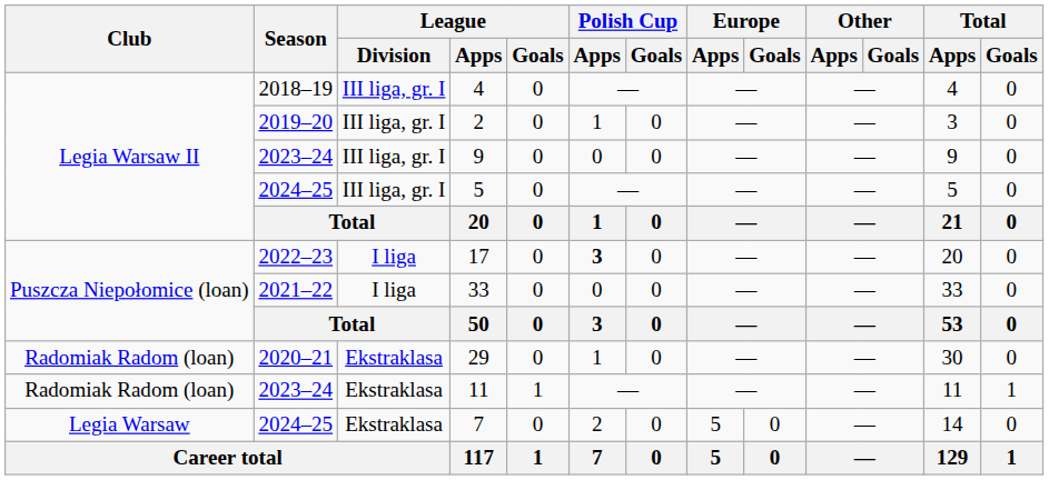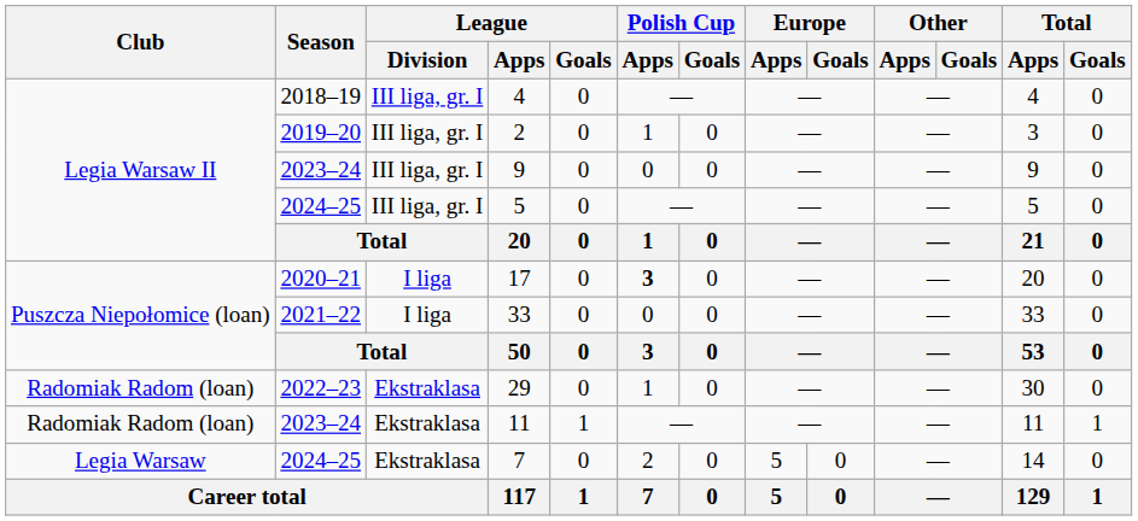17 | Season: 2022–23 -> 2020–21
29 | Season: 2020–21 -> 2022–23
